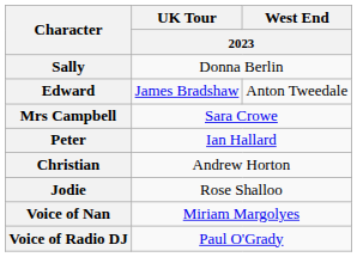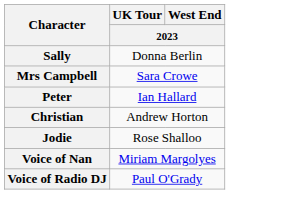- row: Edward | James Bradshaw | Anton Tweedale
